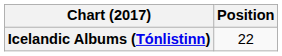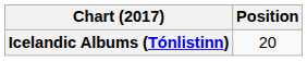Icelandic Albums (Tónlistinn) | Position: 22 -> 20
